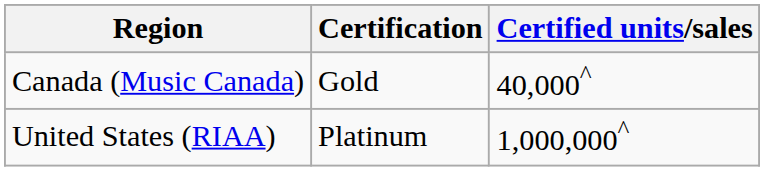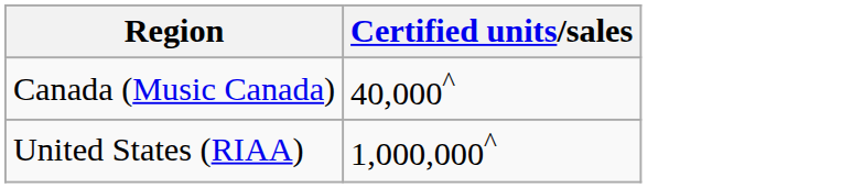- column: Certification | Gold | Platinum
